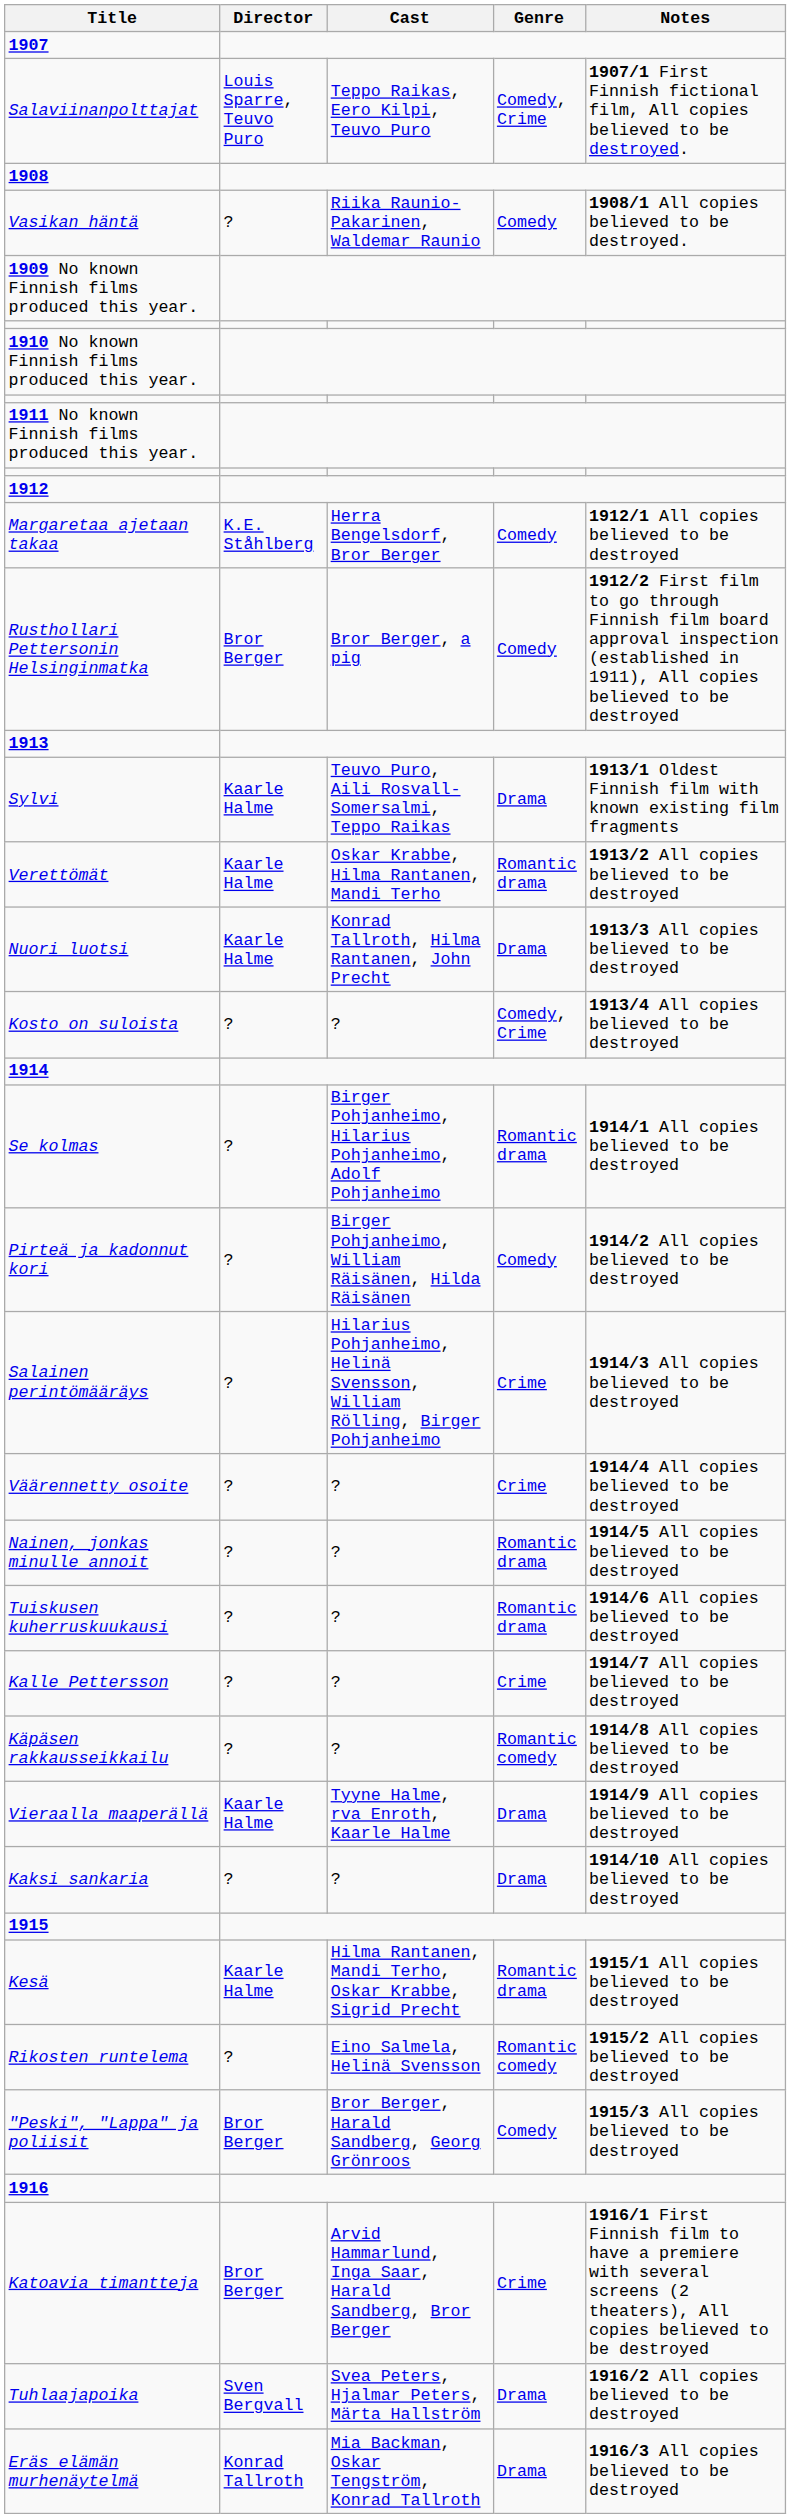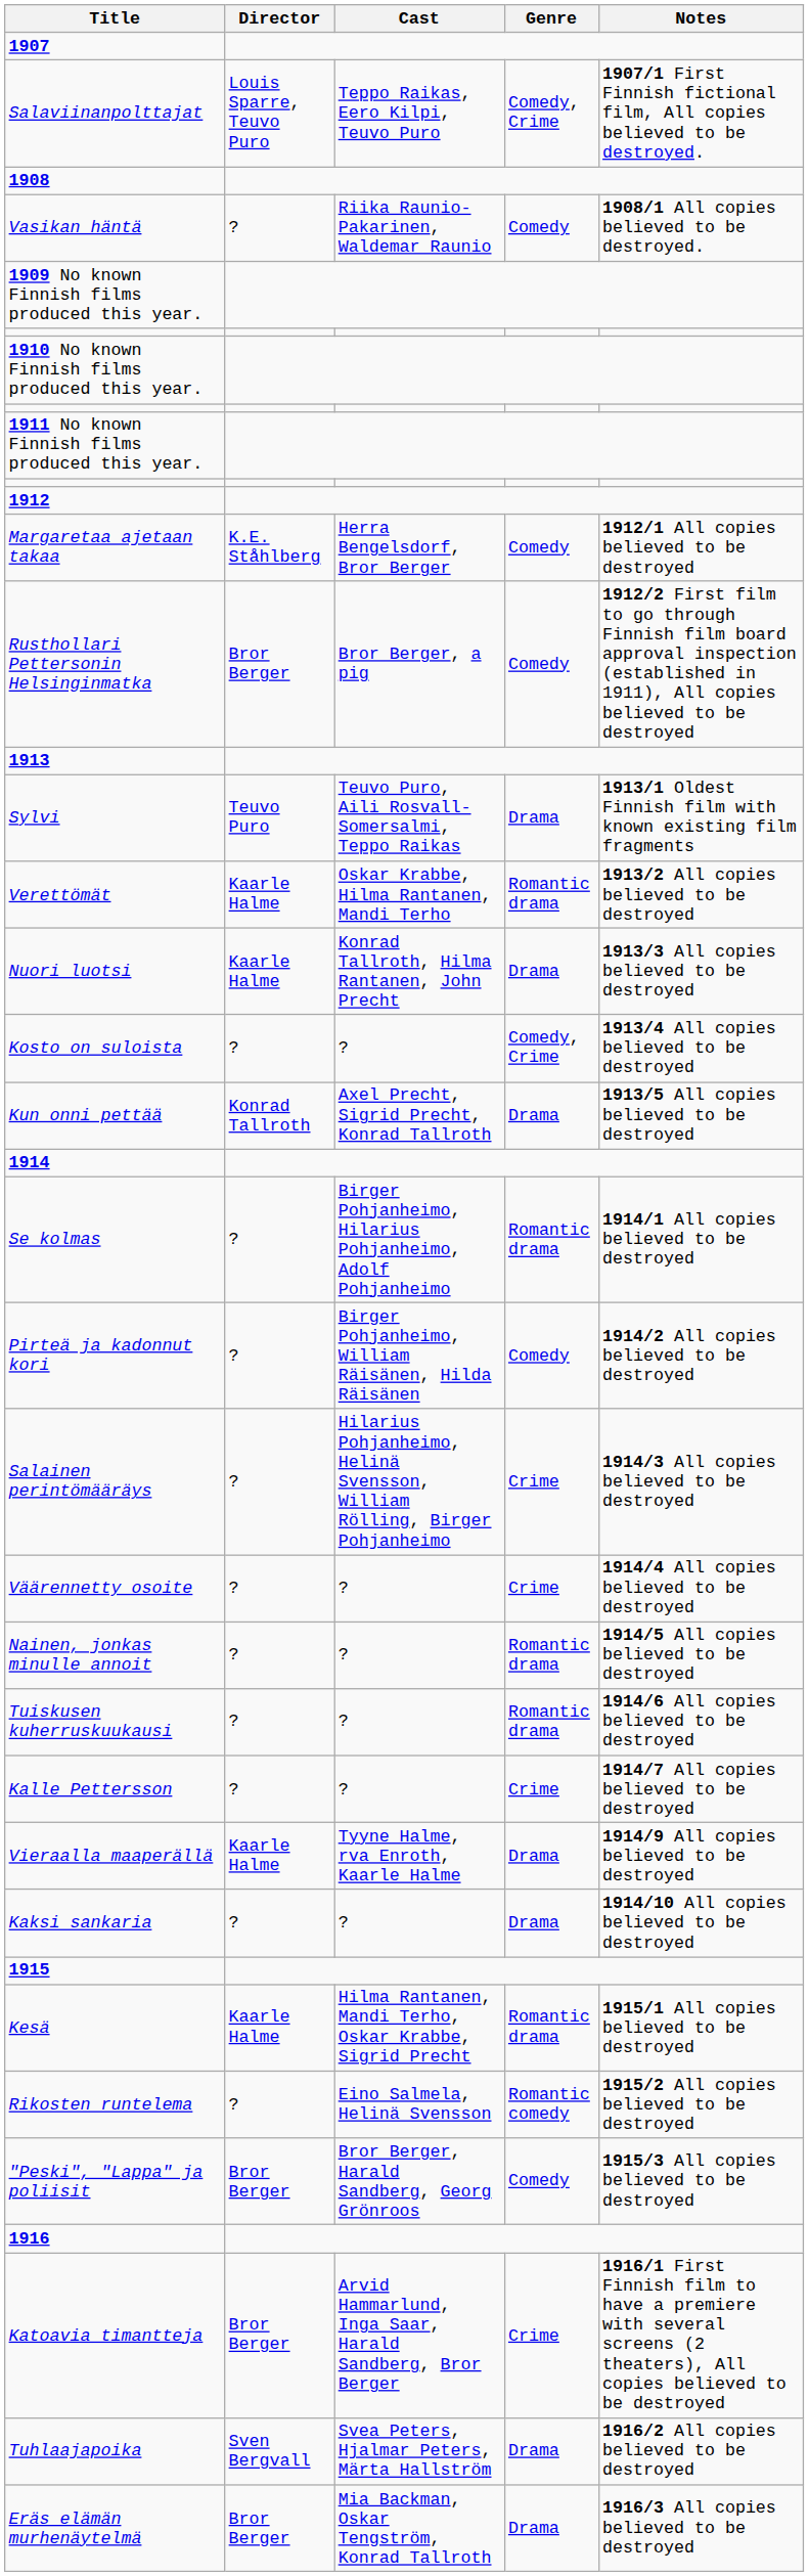Sylvi | Director: Kaarle Halme -> Teuvo Puro
+ row: Kun onni pettää | Konrad Tallroth | Axel Precht, Sigrid Precht, Konrad Tallroth | Drama | 1913/5 All copies believed to be destroyed
- row: Käpäsen rakkausseikkailu | ? | ? | Romantic comedy | 1914/8 All copies believed to be destroyed
Eräs elämän murhenäytelmä | Director: Konrad Tallroth -> Bror Berger
